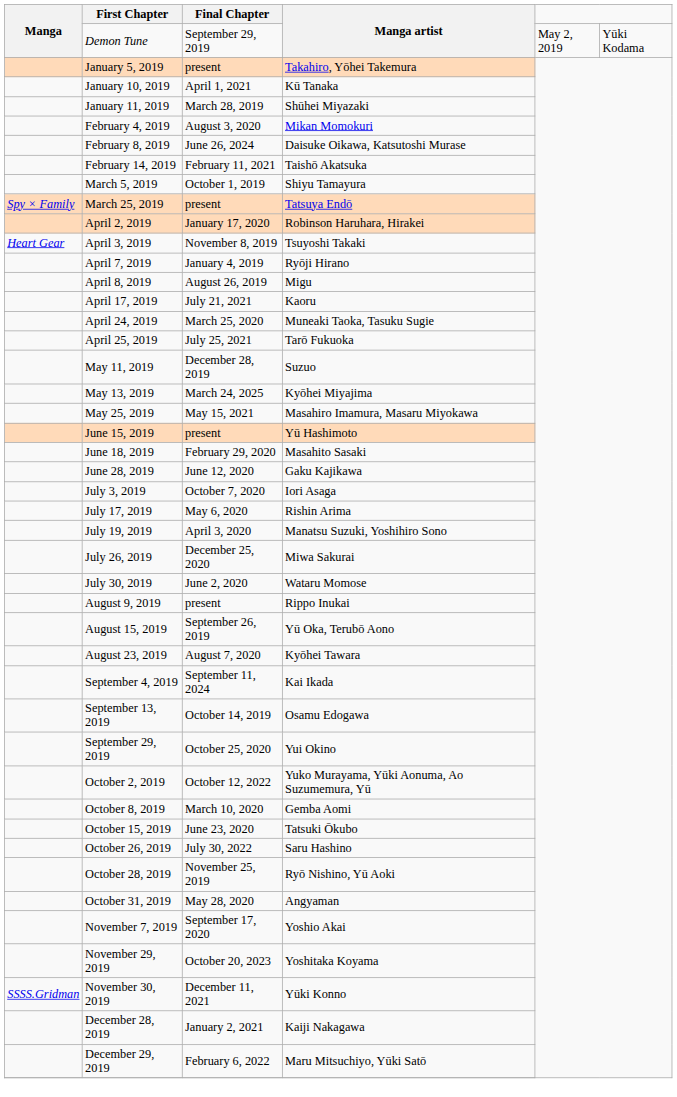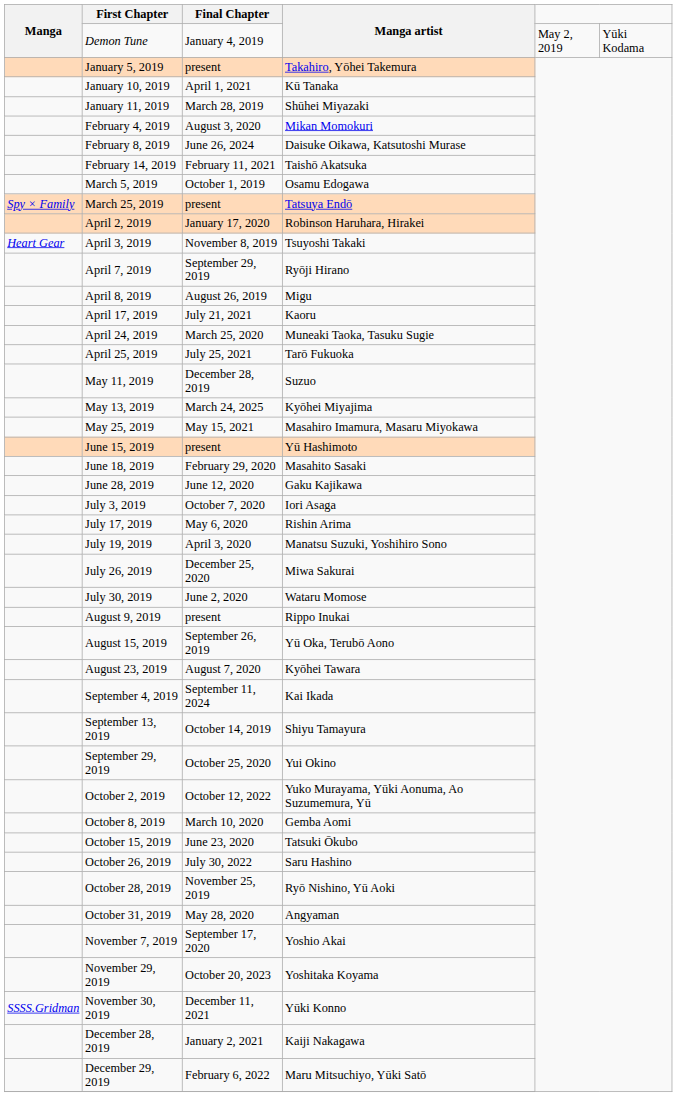Demon Tune | Final Chapter: September 29, 2019 -> January 4, 2019
March 5, 2019 | Manga artist: Shiyu Tamayura -> Osamu Edogawa
April 7, 2019 | Final Chapter: January 4, 2019 -> September 29, 2019
September 13, 2019 | Manga artist: Osamu Edogawa -> Shiyu Tamayura
